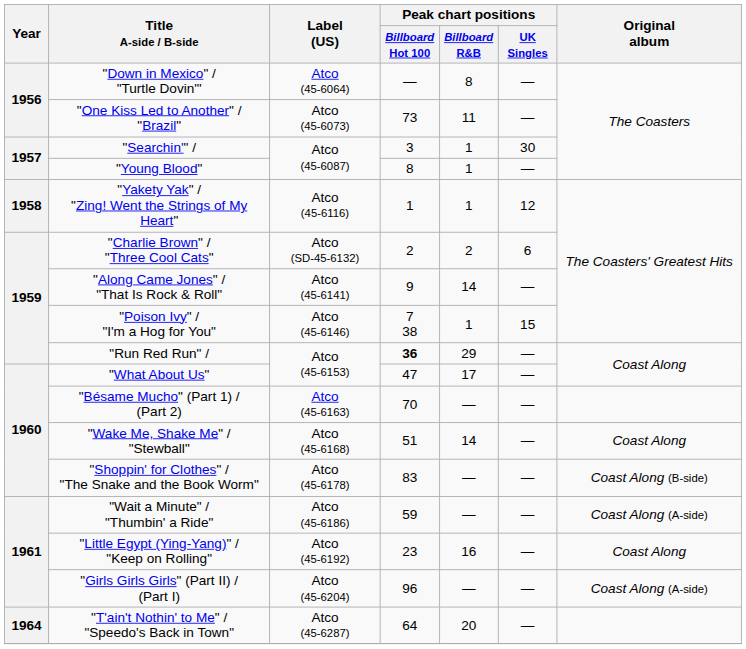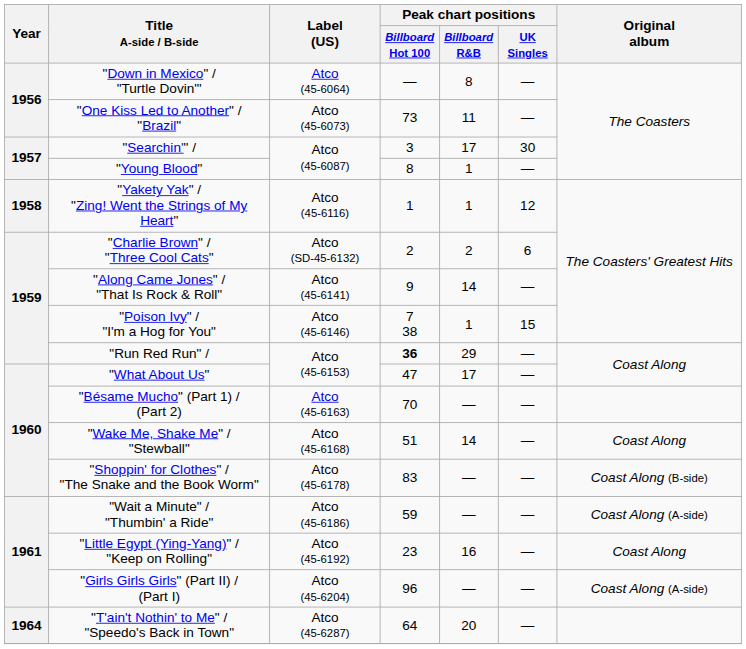"Searchin'" / | Peak chart positions / Billboard R&B: 1 -> 17
